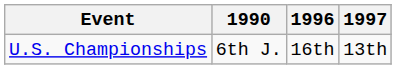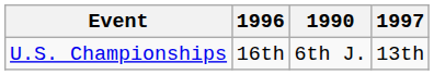columns swapped: 1990 <-> 1996
